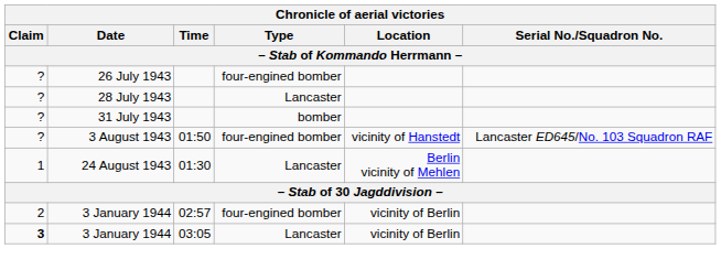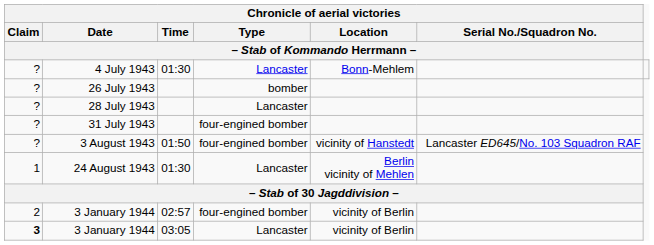+ row: ? | 4 July 1943 | 01:30 | Lancaster | Bonn-Mehlem
26 July 1943 | column 4: four-engined bomber -> bomber
31 July 1943 | column 4: bomber -> four-engined bomber
